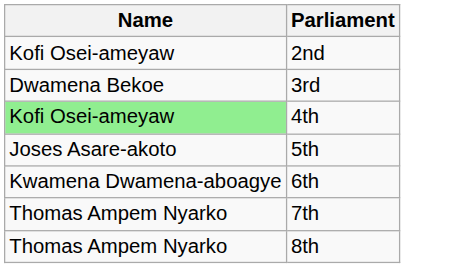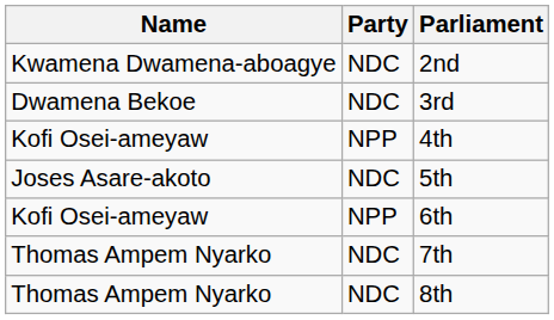+ column: Party | NDC | NDC | NPP | NDC | NPP | NDC | NDC
2nd | Name: Kofi Osei-ameyaw -> Kwamena Dwamena-aboagye
4th | Name: lightgreen background -> no background
6th | Name: Kwamena Dwamena-aboagye -> Kofi Osei-ameyaw
